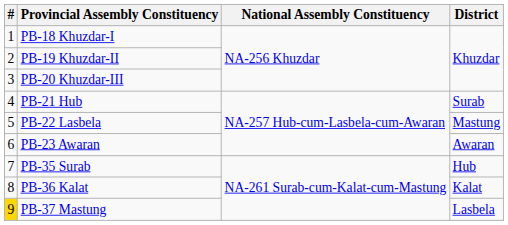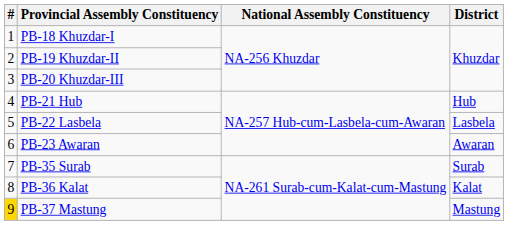PB-21 Hub | District: Surab -> Hub
PB-22 Lasbela | District: Mastung -> Lasbela
PB-35 Surab | District: Hub -> Surab
PB-37 Mastung | District: Lasbela -> Mastung
